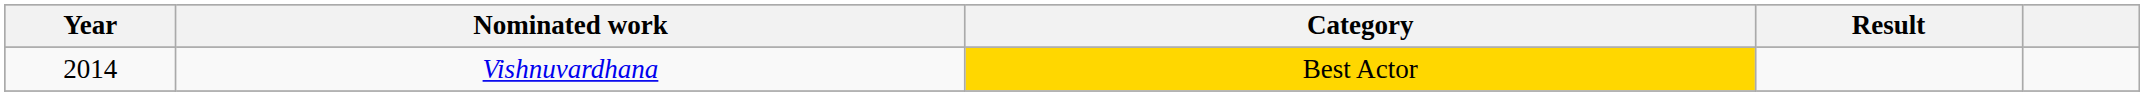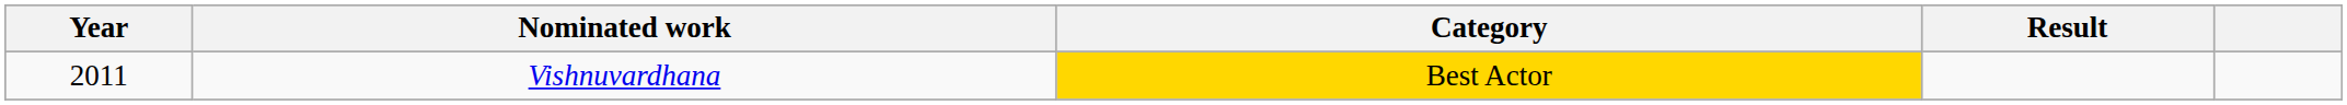Vishnuvardhana | Year: 2014 -> 2011
